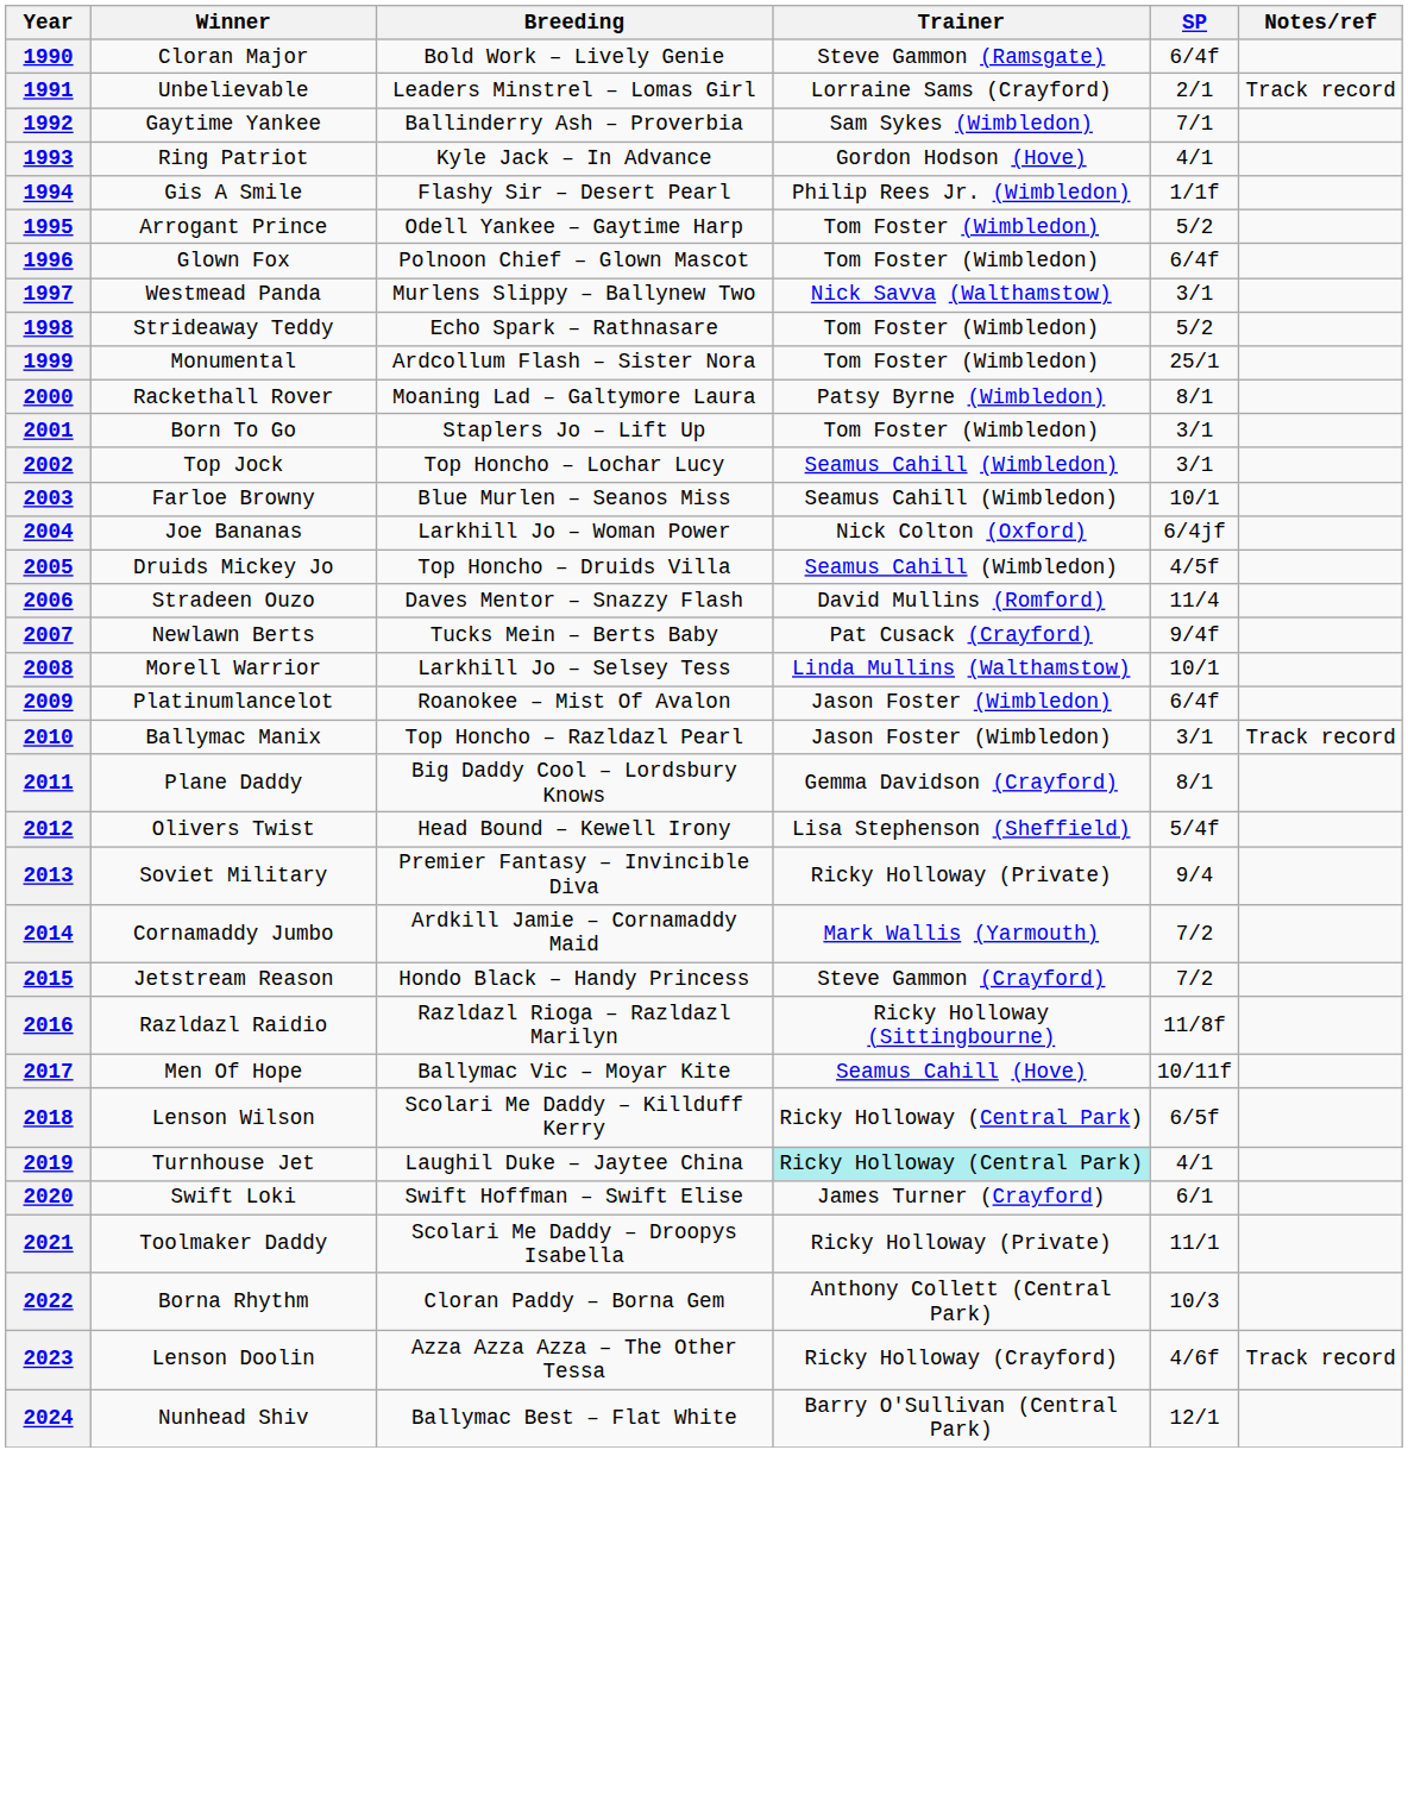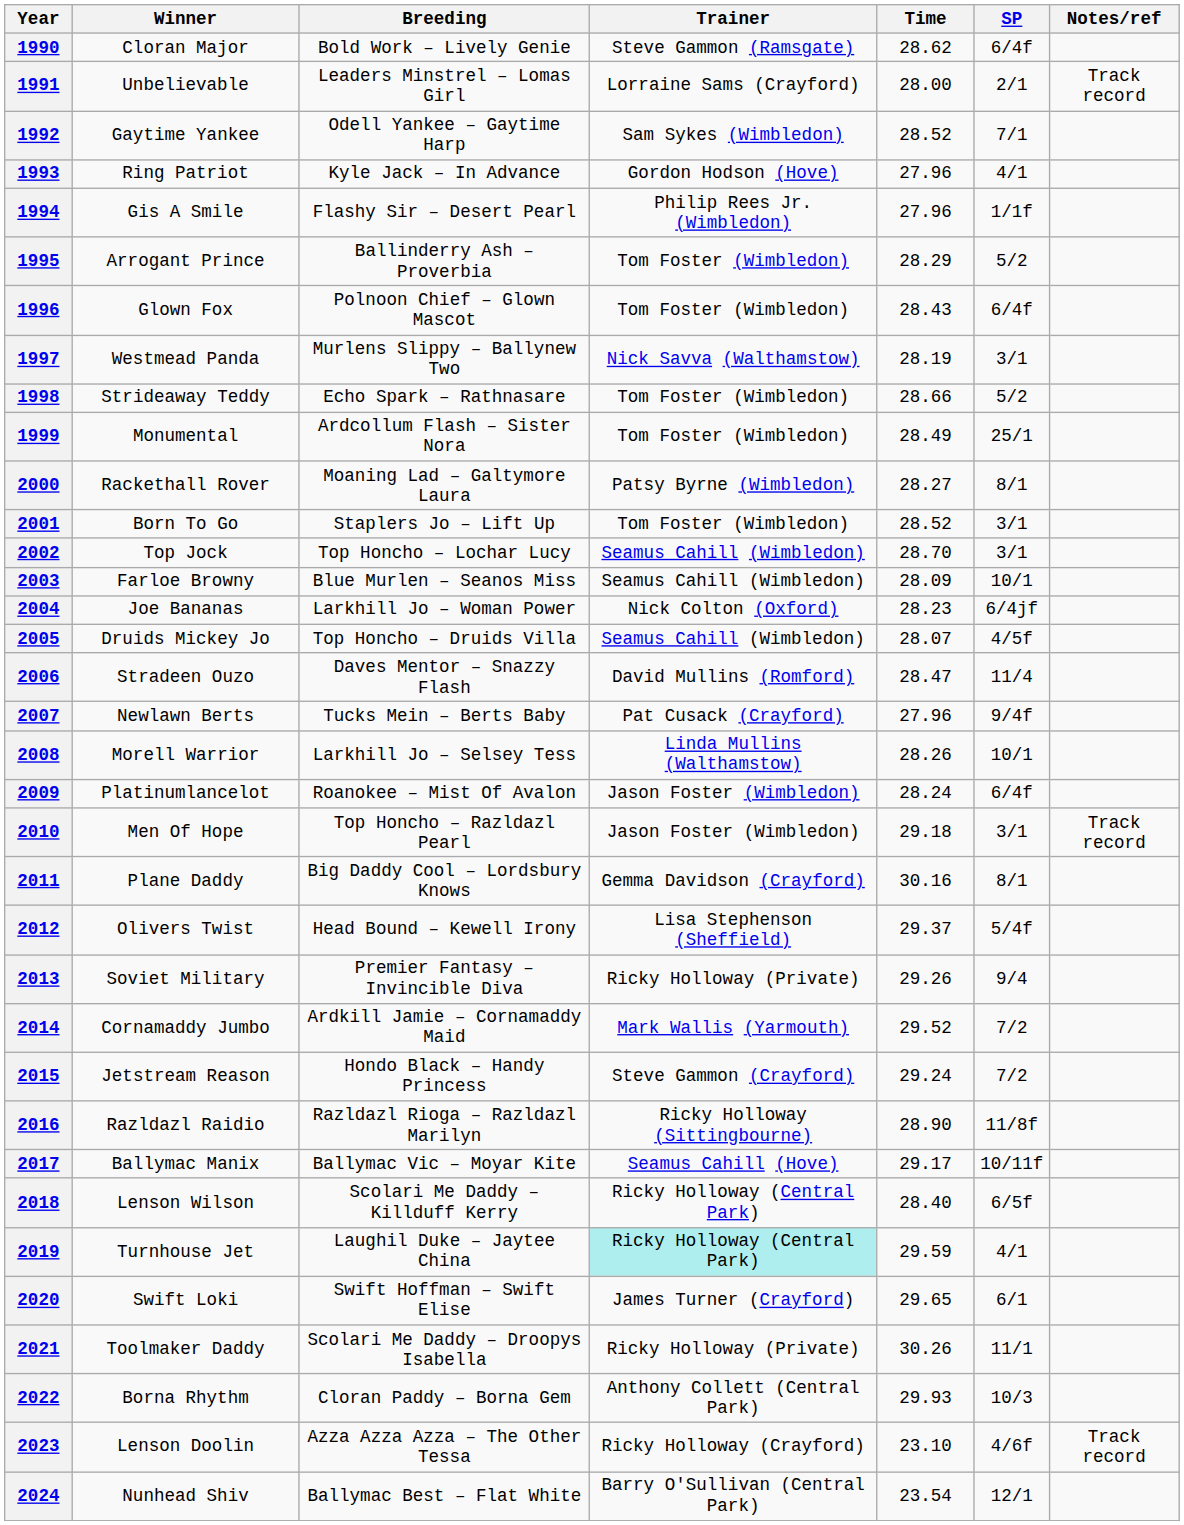+ column: Time | 28.62 | 28.00 | 28.52 | 27.96 | 27.96 | 28.29 | 28.43 | 28.19 | 28.66 | 28.49 | 28.27 | 28.52 | 28.70 | 28.09 | 28.23 | 28.07 | 28.47 | 27.96 | 28.26 | 28.24 | 29.18 | 30.16 | 29.37 | 29.26 | 29.52 | 29.24 | 28.90 | 29.17 | 28.40 | 29.59 | 29.65 | 30.26 | 29.93 | 23.10 | 23.54
1992 | Breeding: Ballinderry Ash – Proverbia -> Odell Yankee – Gaytime Harp
1995 | Breeding: Odell Yankee – Gaytime Harp -> Ballinderry Ash – Proverbia
2010 | Winner: Ballymac Manix -> Men Of Hope
2017 | Winner: Men Of Hope -> Ballymac Manix
